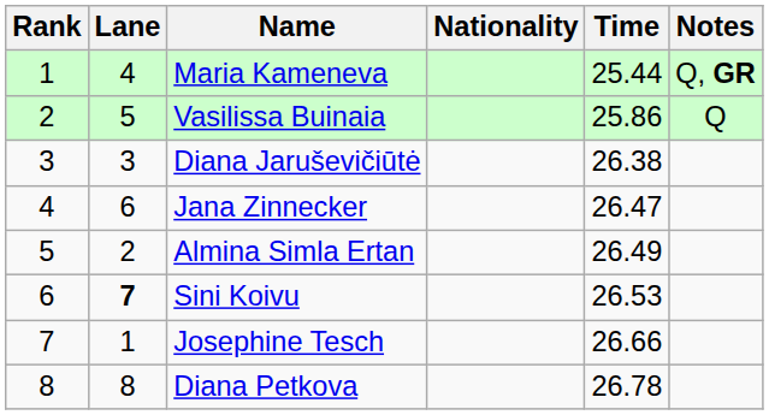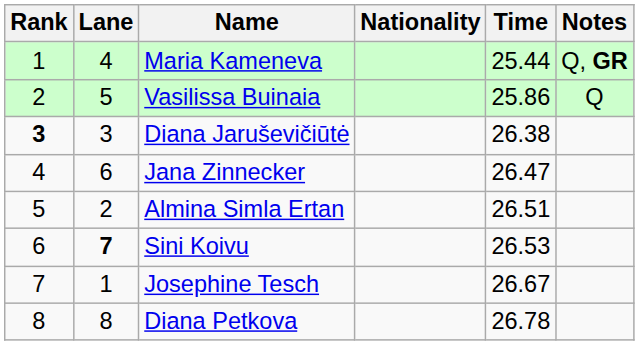Diana Jaruševičiūtė | Rank: normal -> bold
Almina Simla Ertan | Time: 26.49 -> 26.51
Josephine Tesch | Time: 26.66 -> 26.67
